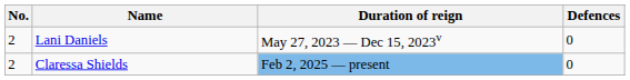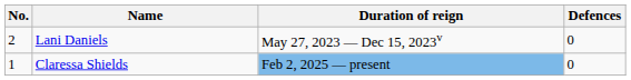Claressa Shields | No.: 2 -> 1
